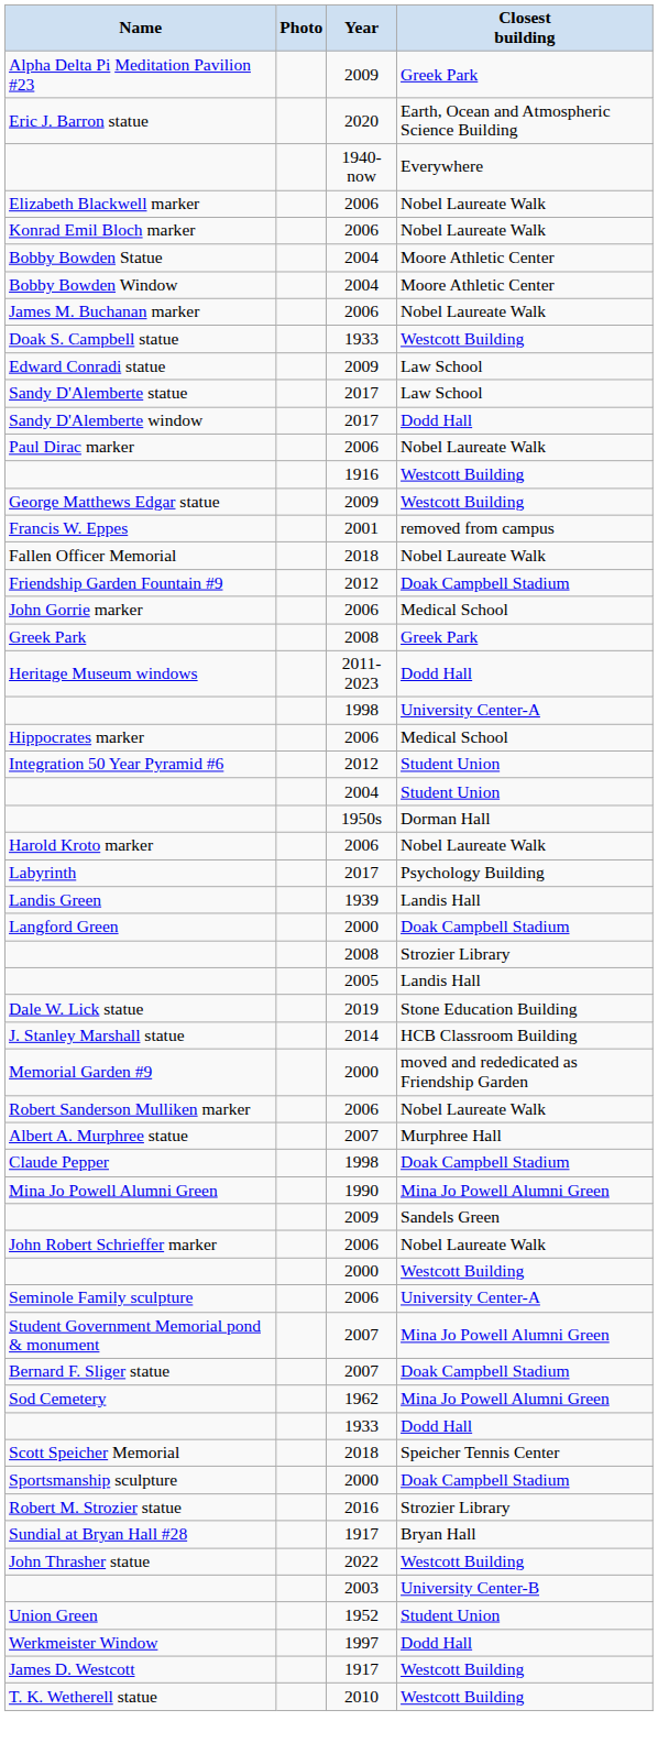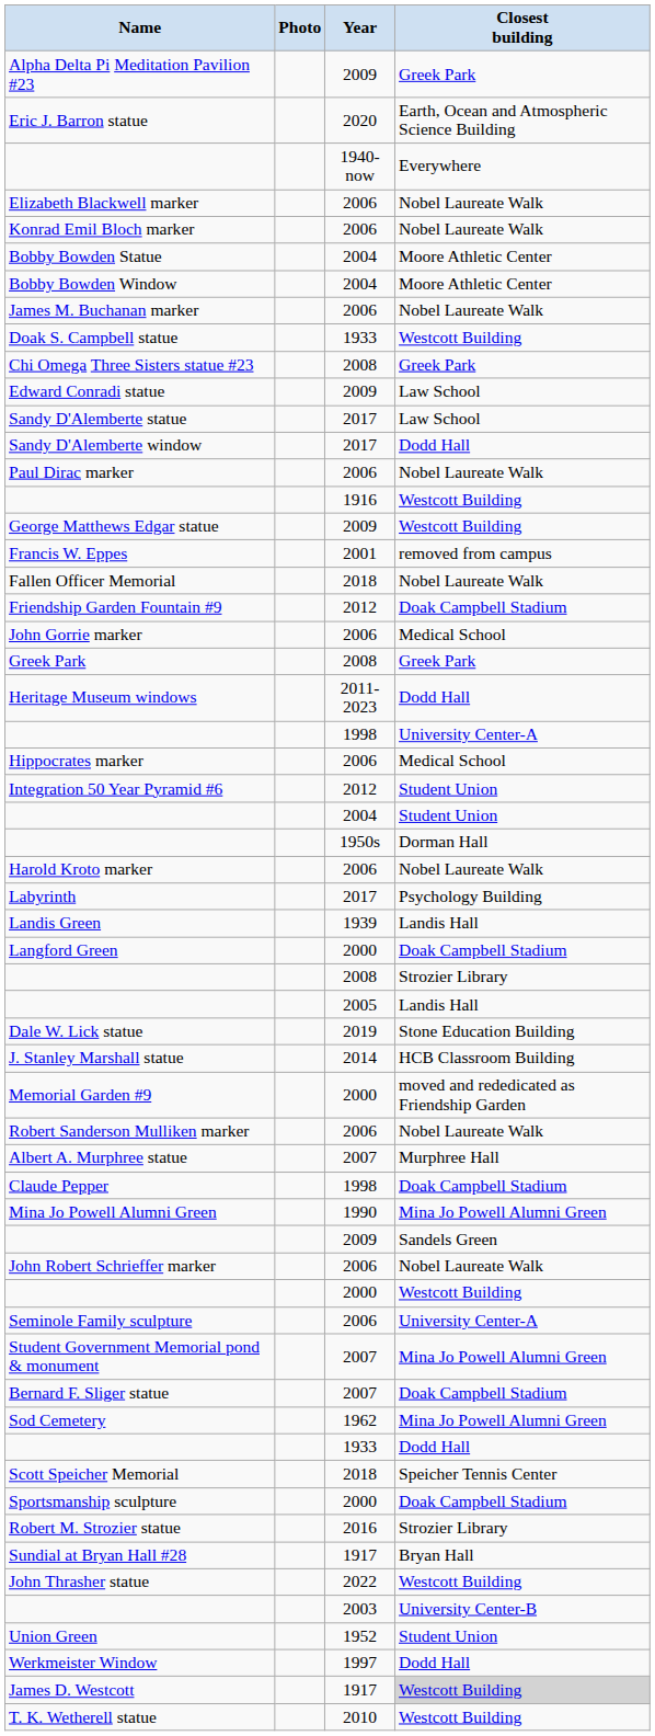+ row: Chi Omega Three Sisters statue #23 | 2008 | Greek Park
James D. Westcott | Closest building: no background -> lightgrey background
